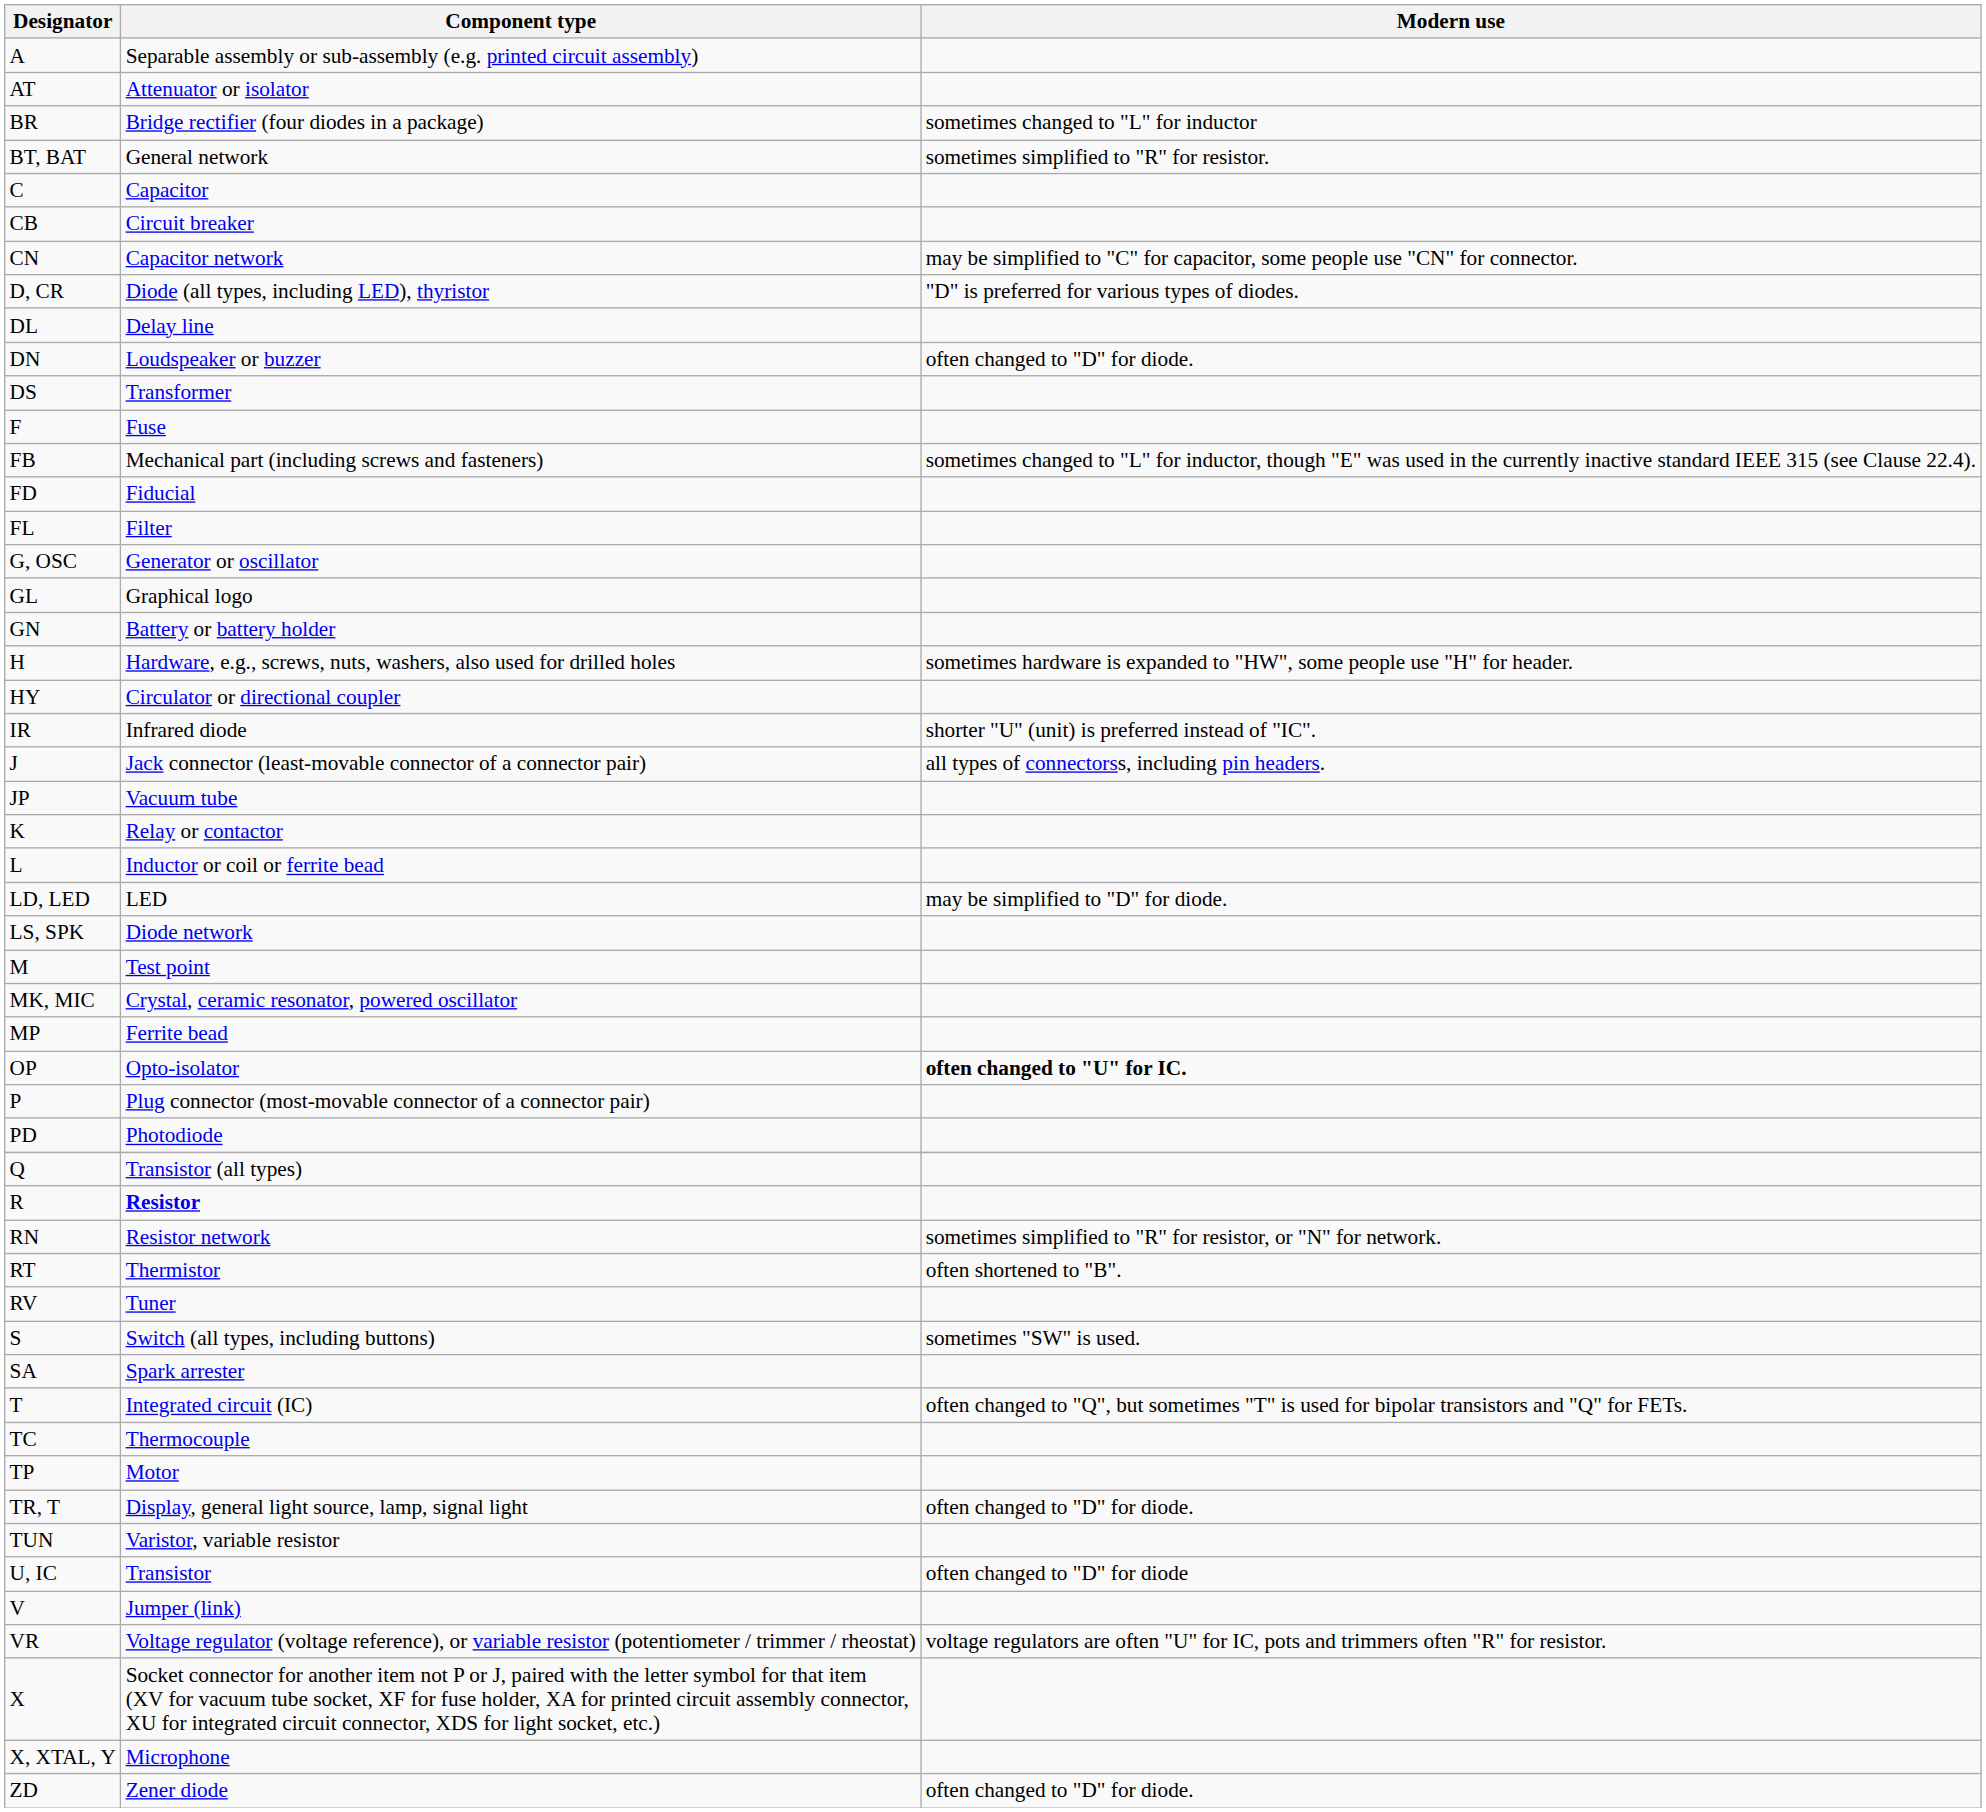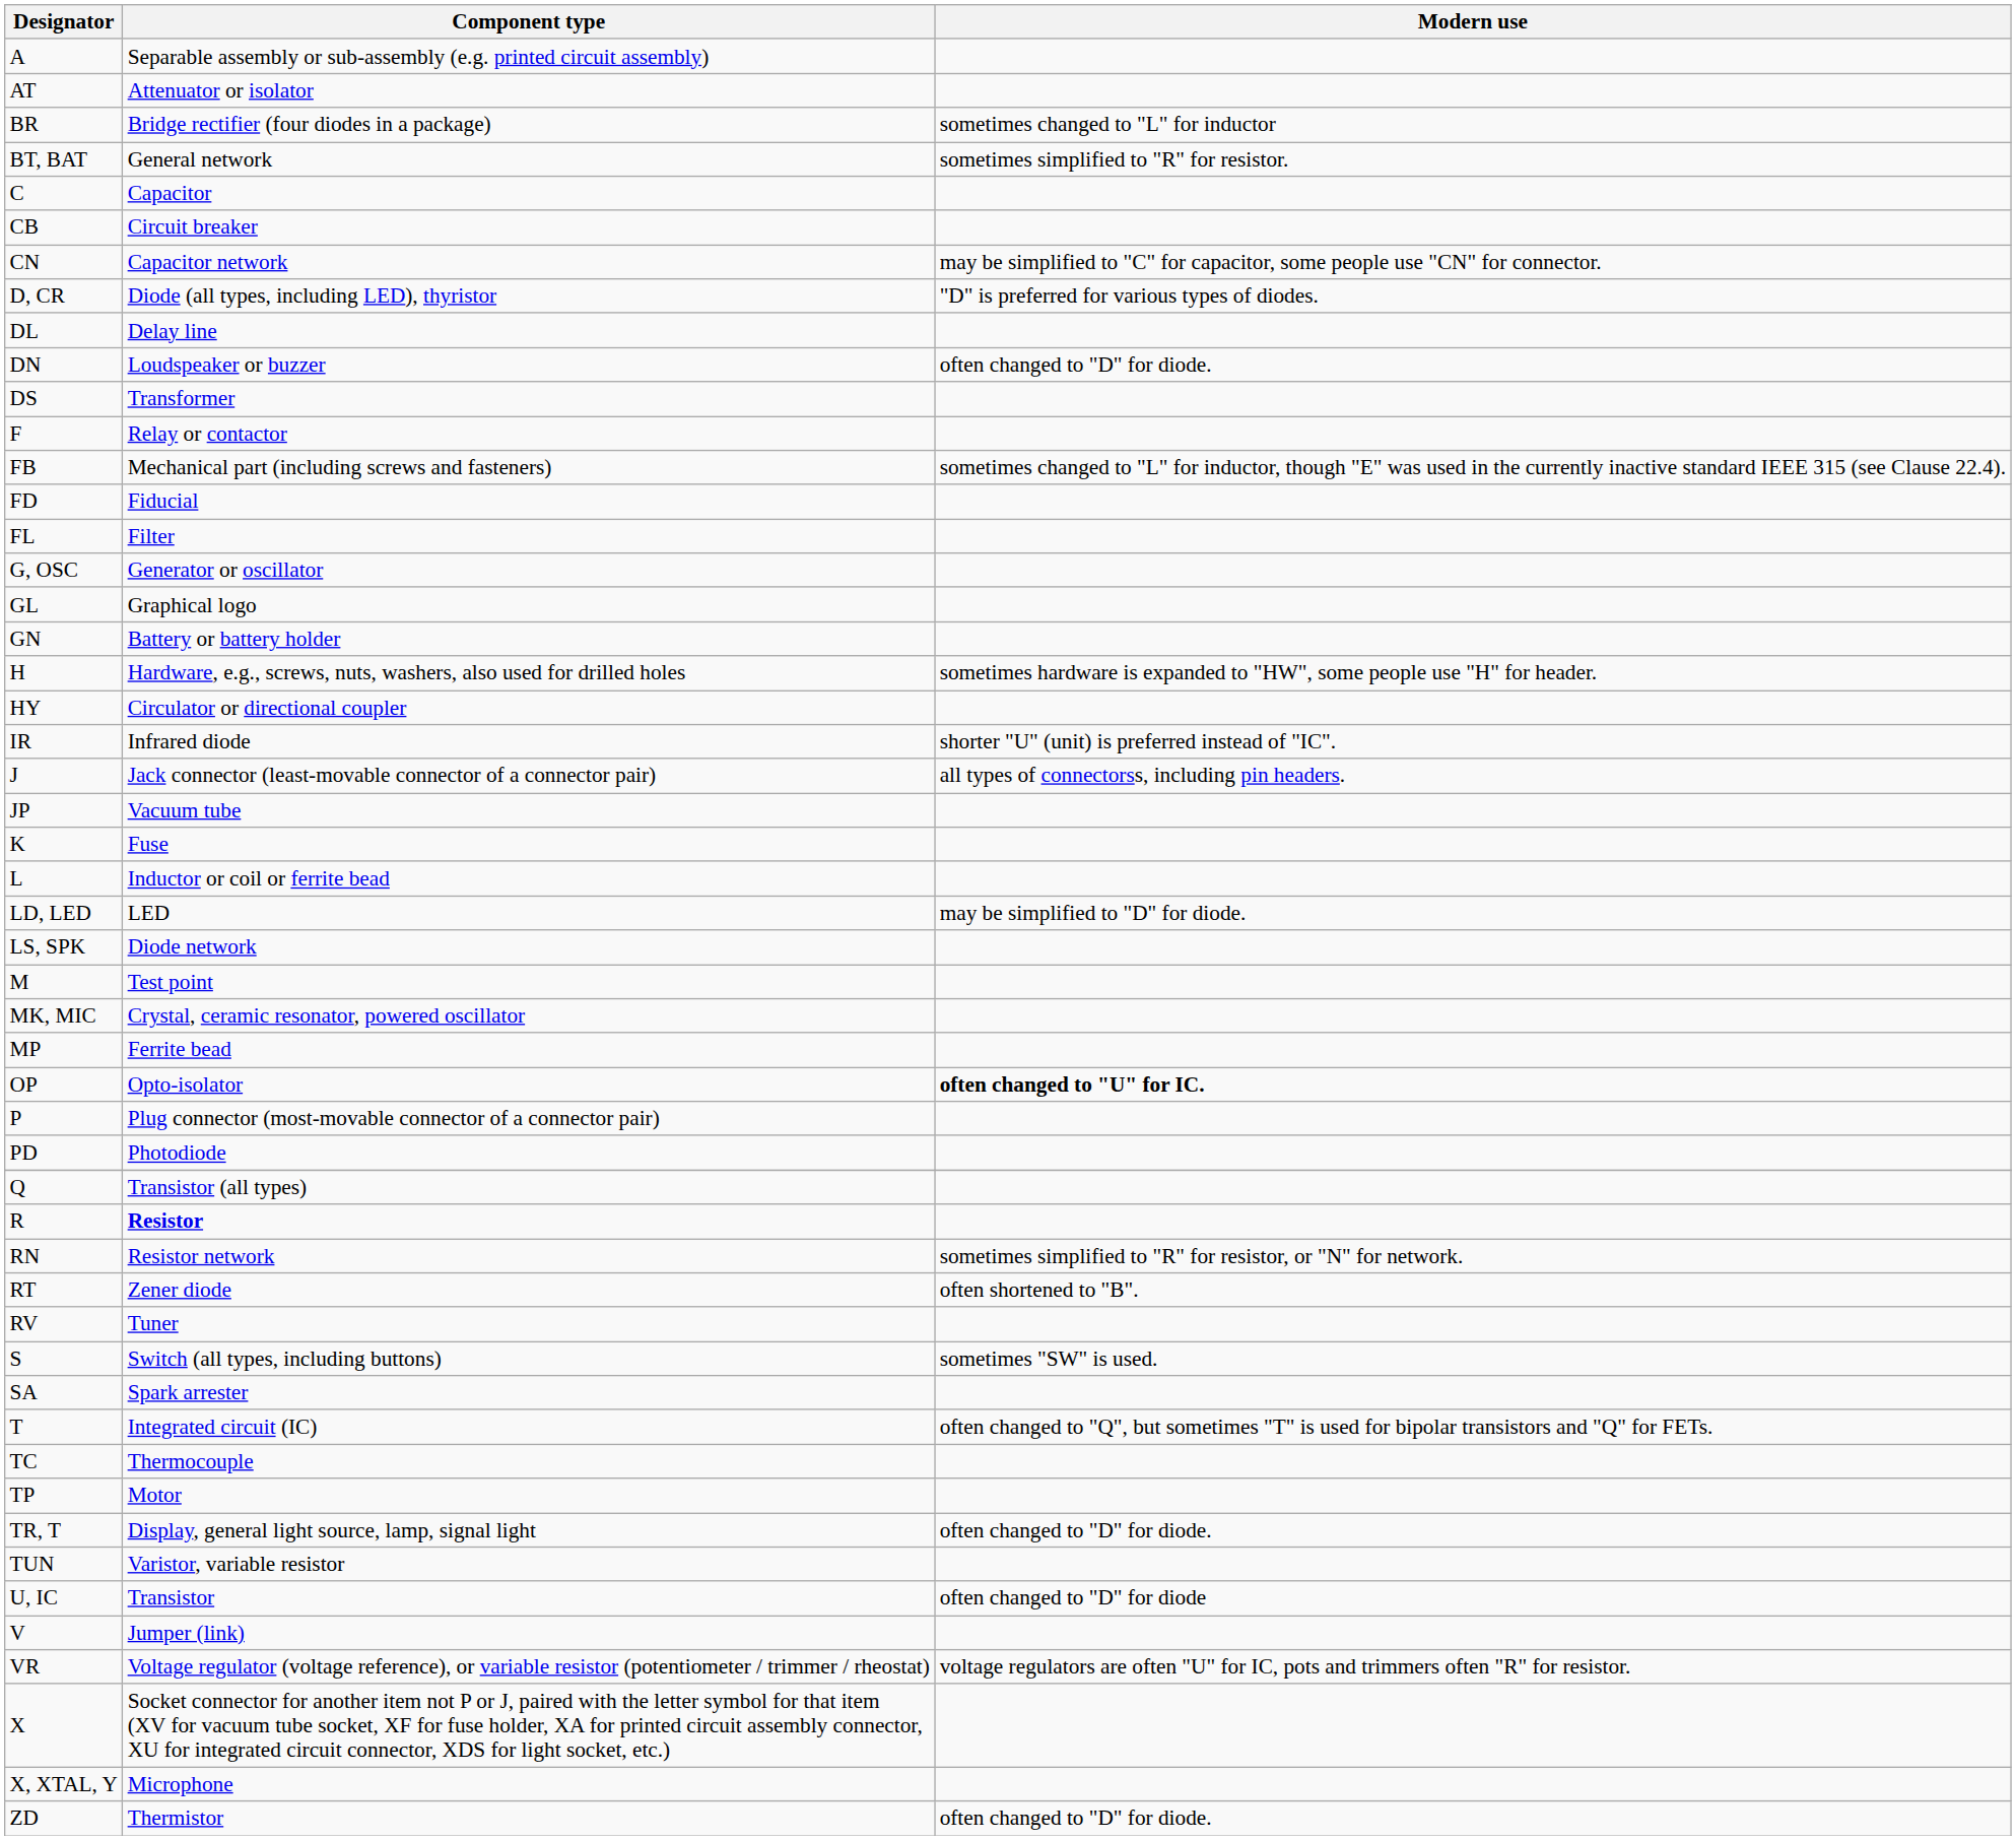F | Component type: Fuse -> Relay or contactor
K | Component type: Relay or contactor -> Fuse
RT | Component type: Thermistor -> Zener diode
ZD | Component type: Zener diode -> Thermistor
